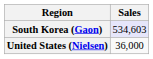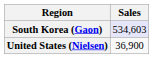United States (Nielsen) | Sales: 36,000 -> 36,900
